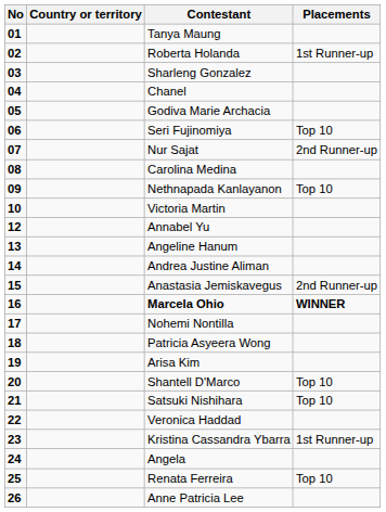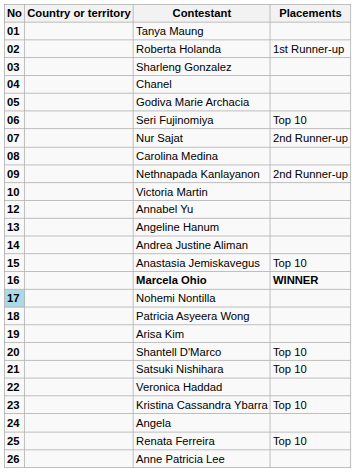Nethnapada Kanlayanon | Placements: Top 10 -> 2nd Runner-up
Anastasia Jemiskavegus | Placements: 2nd Runner-up -> Top 10
Nohemi Nontilla | No: no background -> lightblue background
Kristina Cassandra Ybarra | Placements: 1st Runner-up -> Top 10
